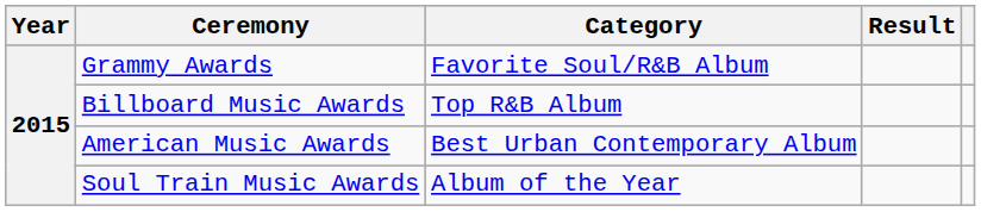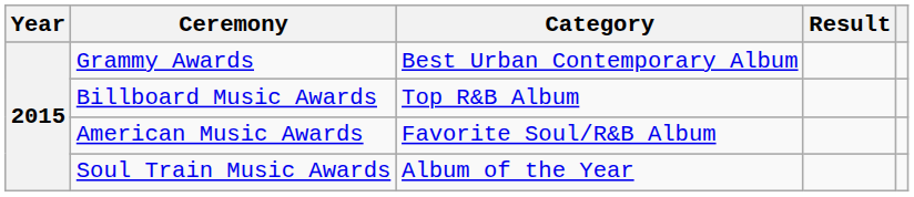Grammy Awards | Category: Favorite Soul/R&B Album -> Best Urban Contemporary Album
American Music Awards | Category: Best Urban Contemporary Album -> Favorite Soul/R&B Album
